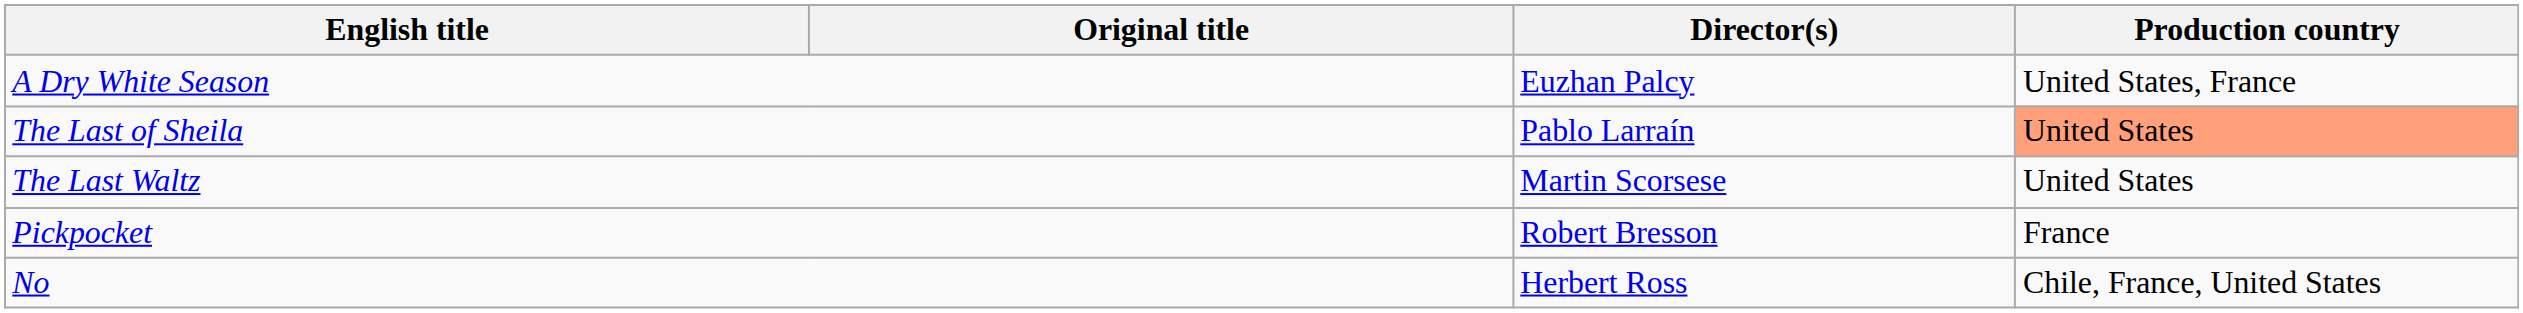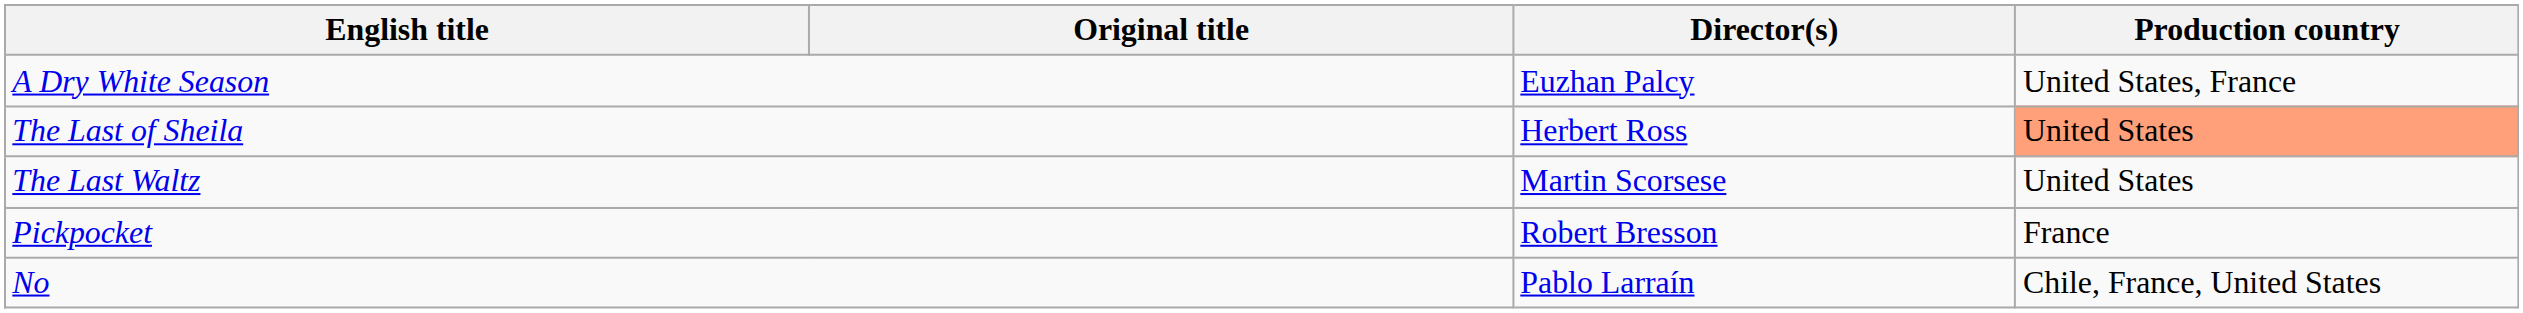The Last of Sheila | Director(s): Pablo Larraín -> Herbert Ross
No | Director(s): Herbert Ross -> Pablo Larraín
